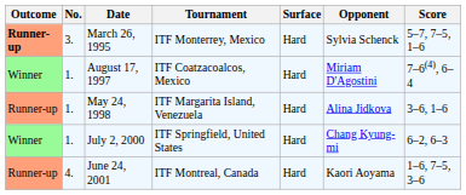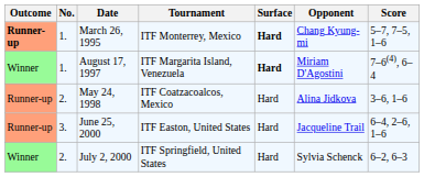March 26, 1995 | No.: 3. -> 1.
March 26, 1995 | Surface: normal -> bold
March 26, 1995 | Opponent: Sylvia Schenck -> Chang Kyung-mi
August 17, 1997 | Tournament: ITF Coatzacoalcos, Mexico -> ITF Margarita Island, Venezuela
August 17, 1997 | Surface: normal -> bold
May 24, 1998 | No.: 1. -> 2.
May 24, 1998 | Tournament: ITF Margarita Island, Venezuela -> ITF Coatzacoalcos, Mexico
+ row: Runner-up | 3. | June 25, 2000 | ITF Easton, United States | Hard | Jacqueline Trail | 6–4, 2–6, 1–6
July 2, 2000 | No.: 1. -> 2.
July 2, 2000 | Opponent: Chang Kyung-mi -> Sylvia Schenck
- row: Runner-up | 4. | June 24, 2001 | ITF Montreal, Canada | Hard | Kaori Aoyama | 1–6, 7–5, 3–6
